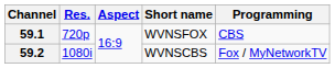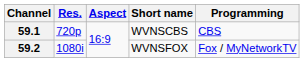59.1 | Short name: WVNSFOX -> WVNSCBS
59.2 | Short name: WVNSCBS -> WVNSFOX
